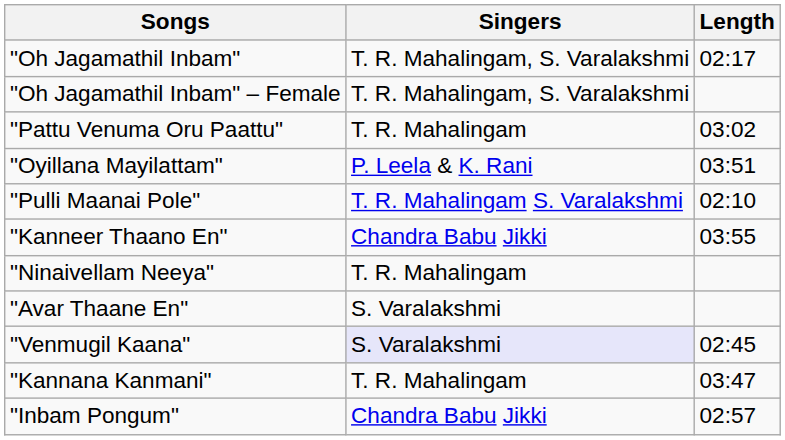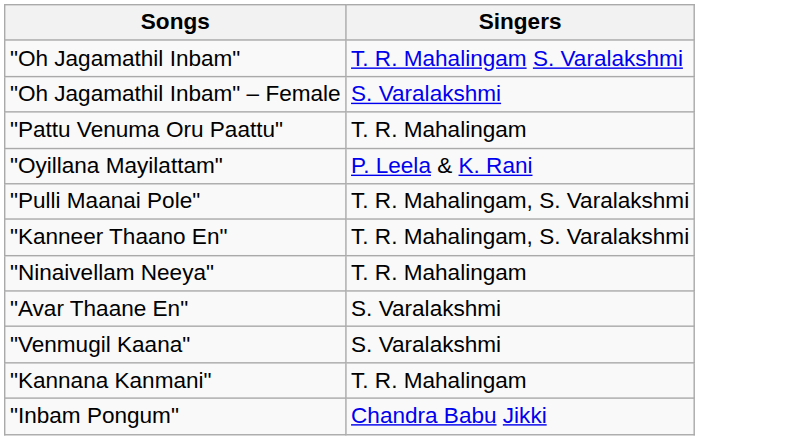- column: Length | 02:17 | 03:02 | 03:51 | 02:10 | 03:55 | 02:45 | 03:47 | 02:57
"Oh Jagamathil Inbam" | Singers: T. R. Mahalingam, S. Varalakshmi -> T. R. Mahalingam S. Varalakshmi
"Oh Jagamathil Inbam" – Female | Singers: T. R. Mahalingam, S. Varalakshmi -> S. Varalakshmi
"Pulli Maanai Pole" | Singers: T. R. Mahalingam S. Varalakshmi -> T. R. Mahalingam, S. Varalakshmi
"Kanneer Thaano En" | Singers: Chandra Babu Jikki -> T. R. Mahalingam, S. Varalakshmi
"Venmugil Kaana" | Singers: lavender background -> no background
